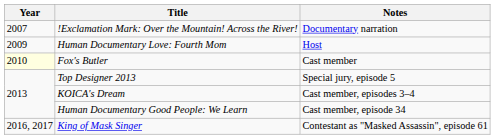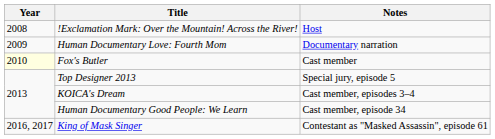!Exclamation Mark: Over the Mountain! Across the River! | Year: 2007 -> 2008
!Exclamation Mark: Over the Mountain! Across the River! | Notes: Documentary narration -> Host
Human Documentary Love: Fourth Mom | Notes: Host -> Documentary narration
